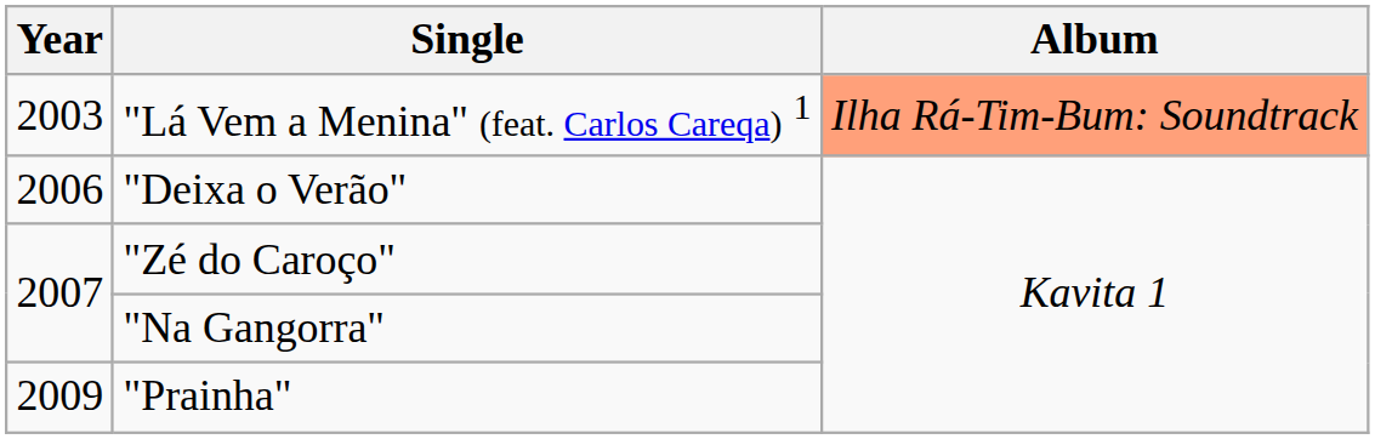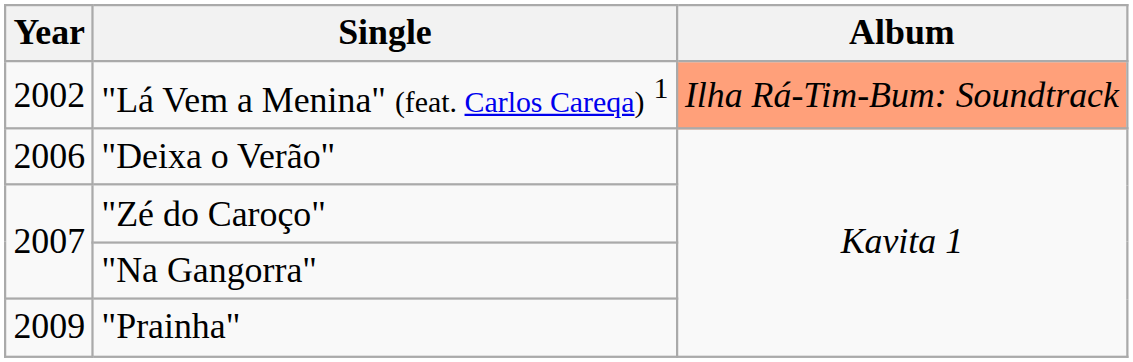"Lá Vem a Menina" (feat. Carlos Careqa) 1 | Year: 2003 -> 2002
